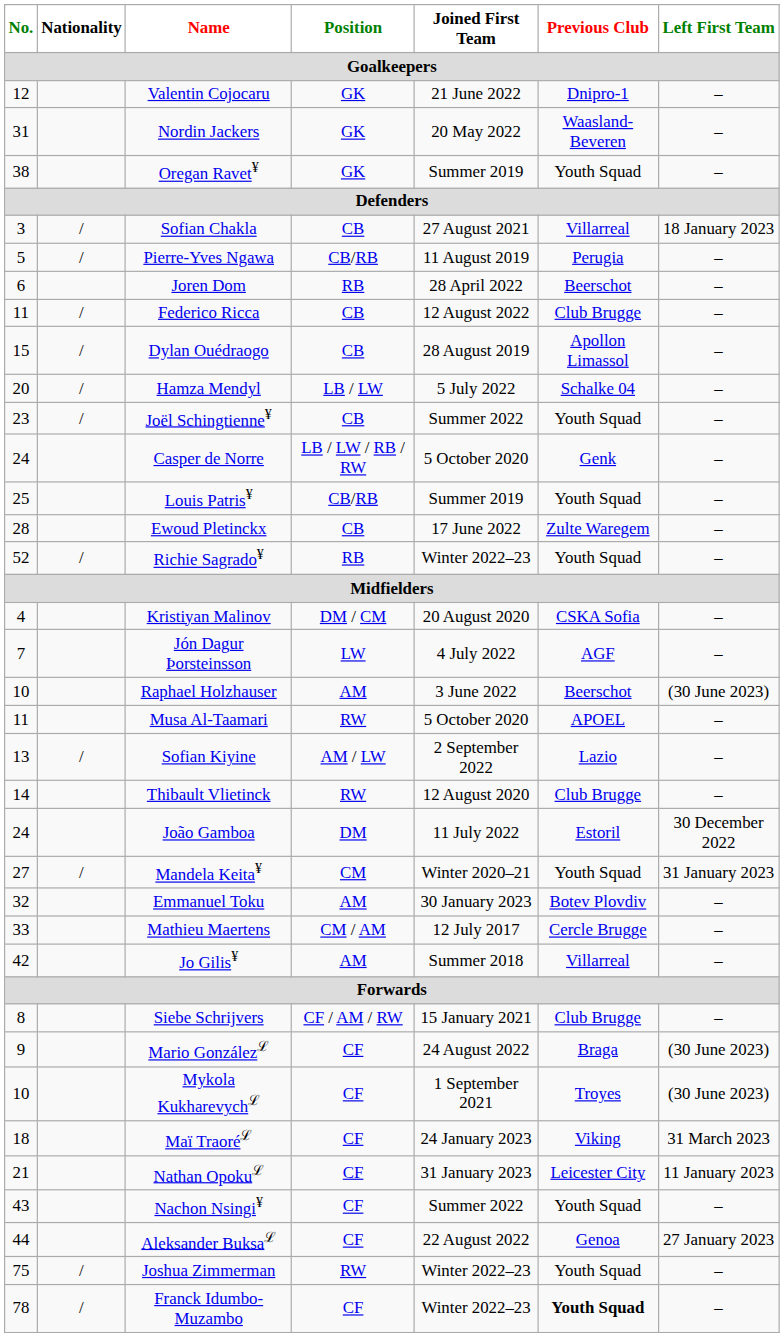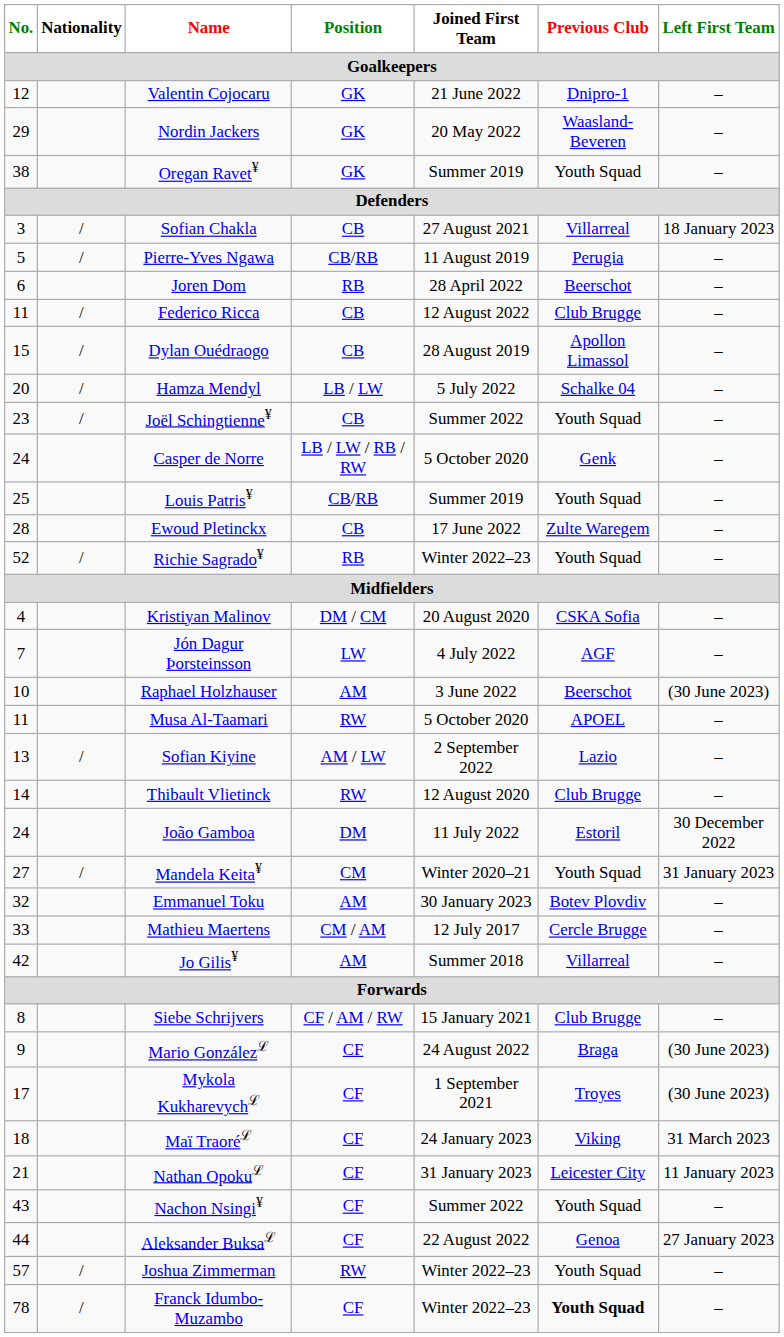Nordin Jackers | No.: 31 -> 29
Mykola Kukharevychℒ | No.: 10 -> 17
Joshua Zimmerman | No.: 75 -> 57
